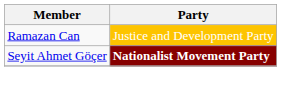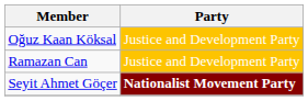+ row: Oğuz Kaan Köksal | Justice and Development Party
